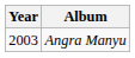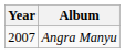Angra Manyu | Year: 2003 -> 2007
